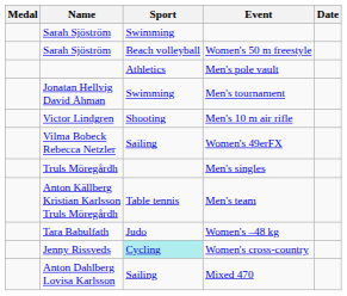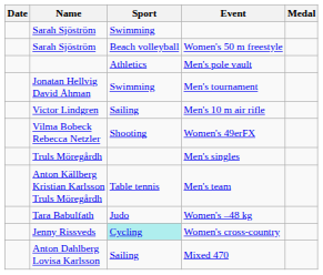columns swapped: Medal <-> Date
Men's 10 m air rifle | Sport: Shooting -> Sailing
Women's 49erFX | Sport: Sailing -> Shooting
